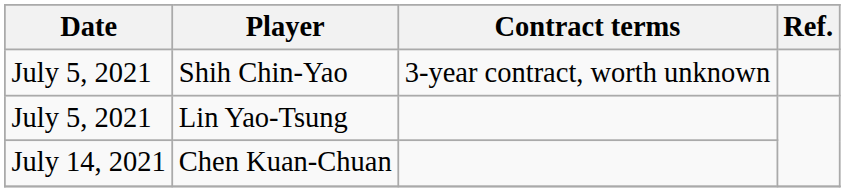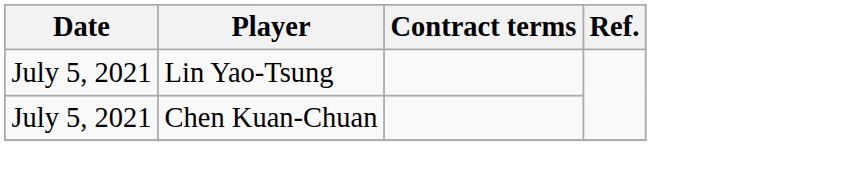- row: July 5, 2021 | Shih Chin-Yao | 3-year contract, worth unknown
Chen Kuan-Chuan | Date: July 14, 2021 -> July 5, 2021
